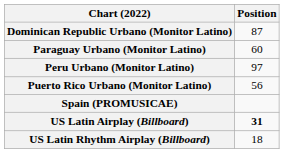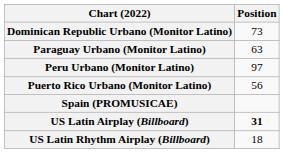Dominican Republic Urbano (Monitor Latino) | Position: 87 -> 73
Paraguay Urbano (Monitor Latino) | Position: 60 -> 63
